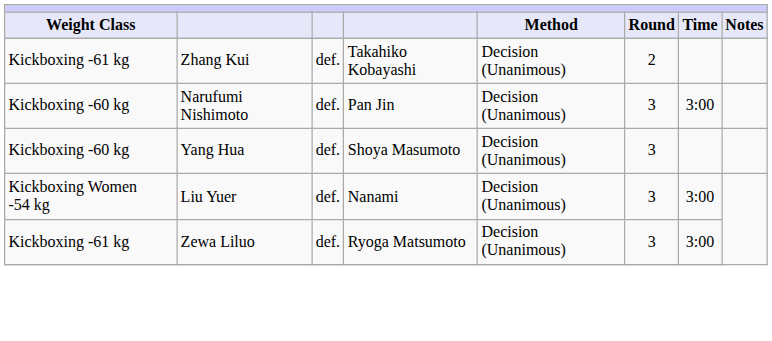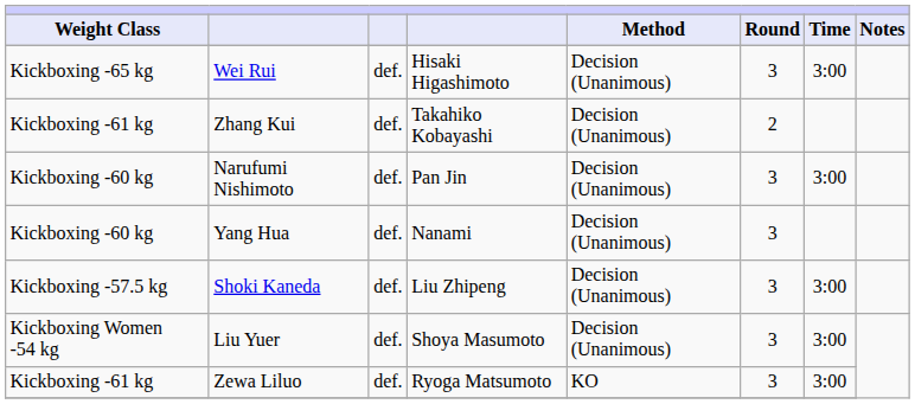+ row: Kickboxing -65 kg | Wei Rui | def. | Hisaki Higashimoto | Decision (Unanimous) | 3 | 3:00
Yang Hua | column 4: Shoya Masumoto -> Nanami
+ row: Kickboxing -57.5 kg | Shoki Kaneda | def. | Liu Zhipeng | Decision (Unanimous) | 3 | 3:00
Liu Yuer | column 4: Nanami -> Shoya Masumoto
Zewa Liluo | Method: Decision (Unanimous) -> KO
